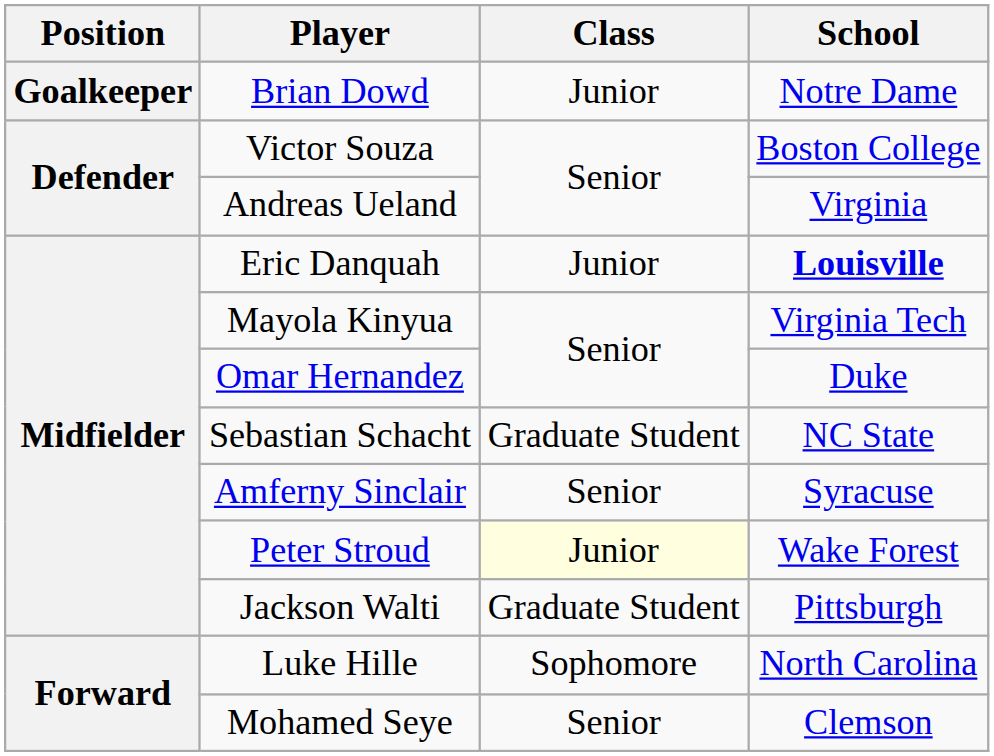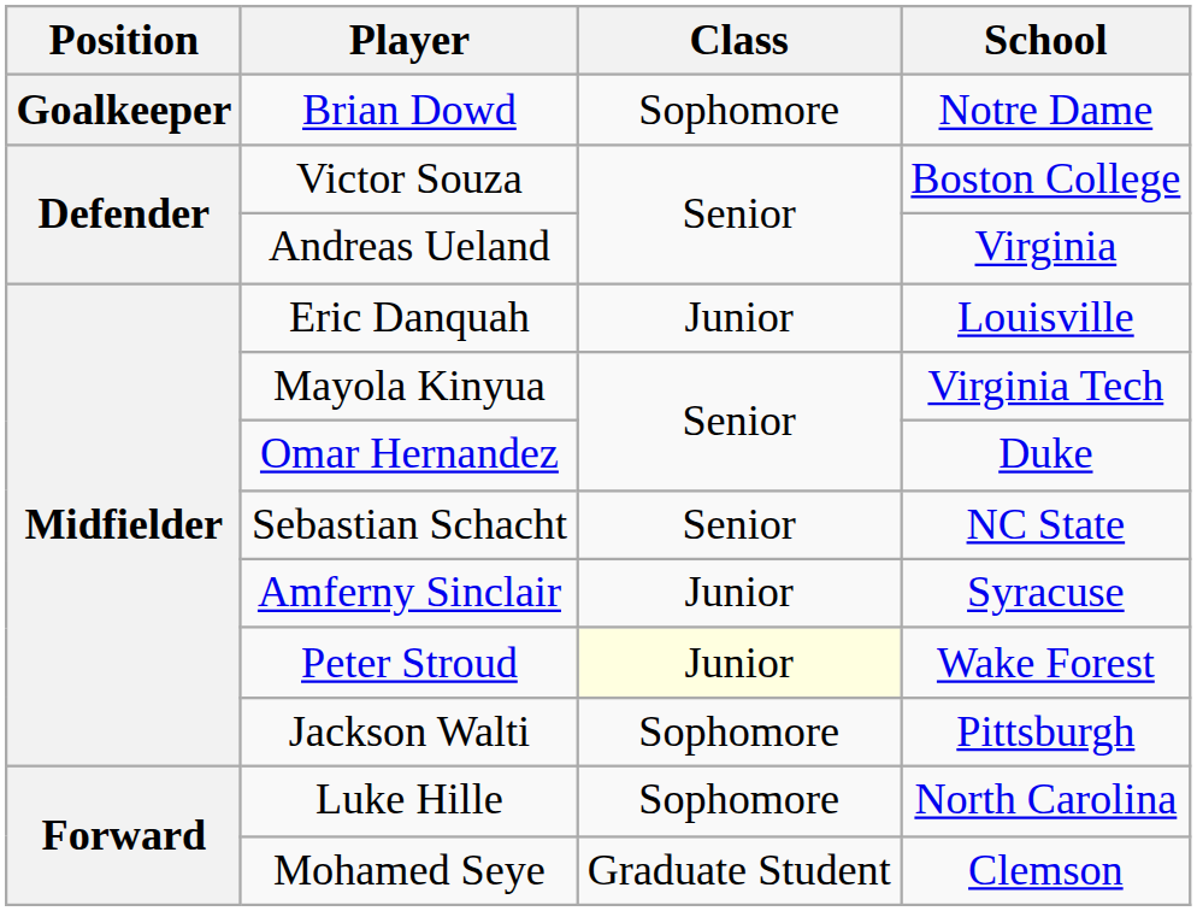Brian Dowd | Class: Junior -> Sophomore
Eric Danquah | School: bold -> normal
Sebastian Schacht | Class: Graduate Student -> Senior
Amferny Sinclair | Class: Senior -> Junior
Jackson Walti | Class: Graduate Student -> Sophomore
Mohamed Seye | Class: Senior -> Graduate Student
